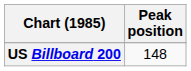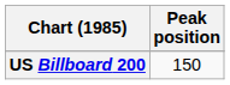US Billboard 200 | Peak position: 148 -> 150
